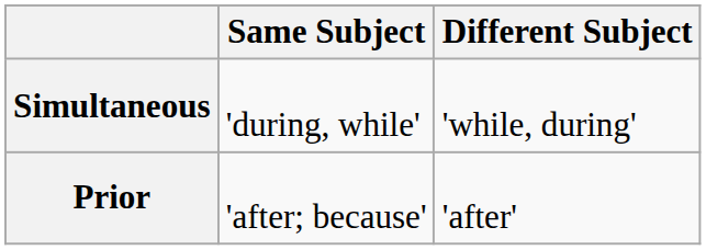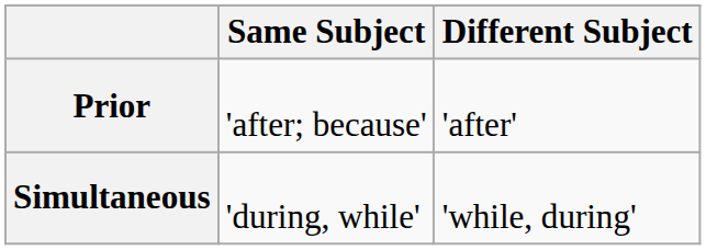rows swapped: Prior <-> Simultaneous
